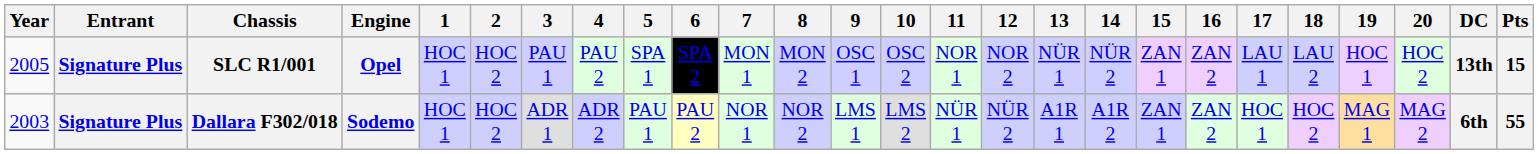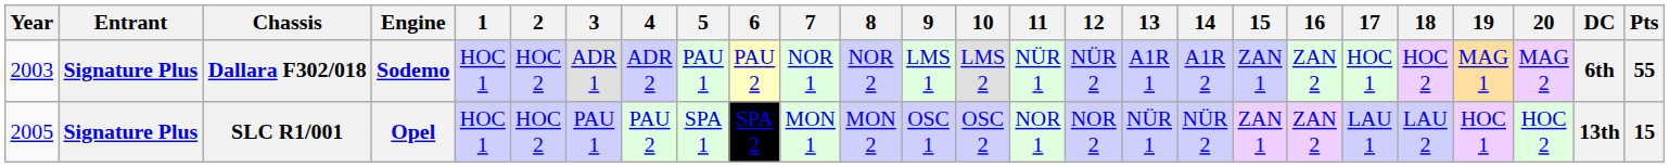rows swapped: Dallara F302/018 <-> SLC R1/001
